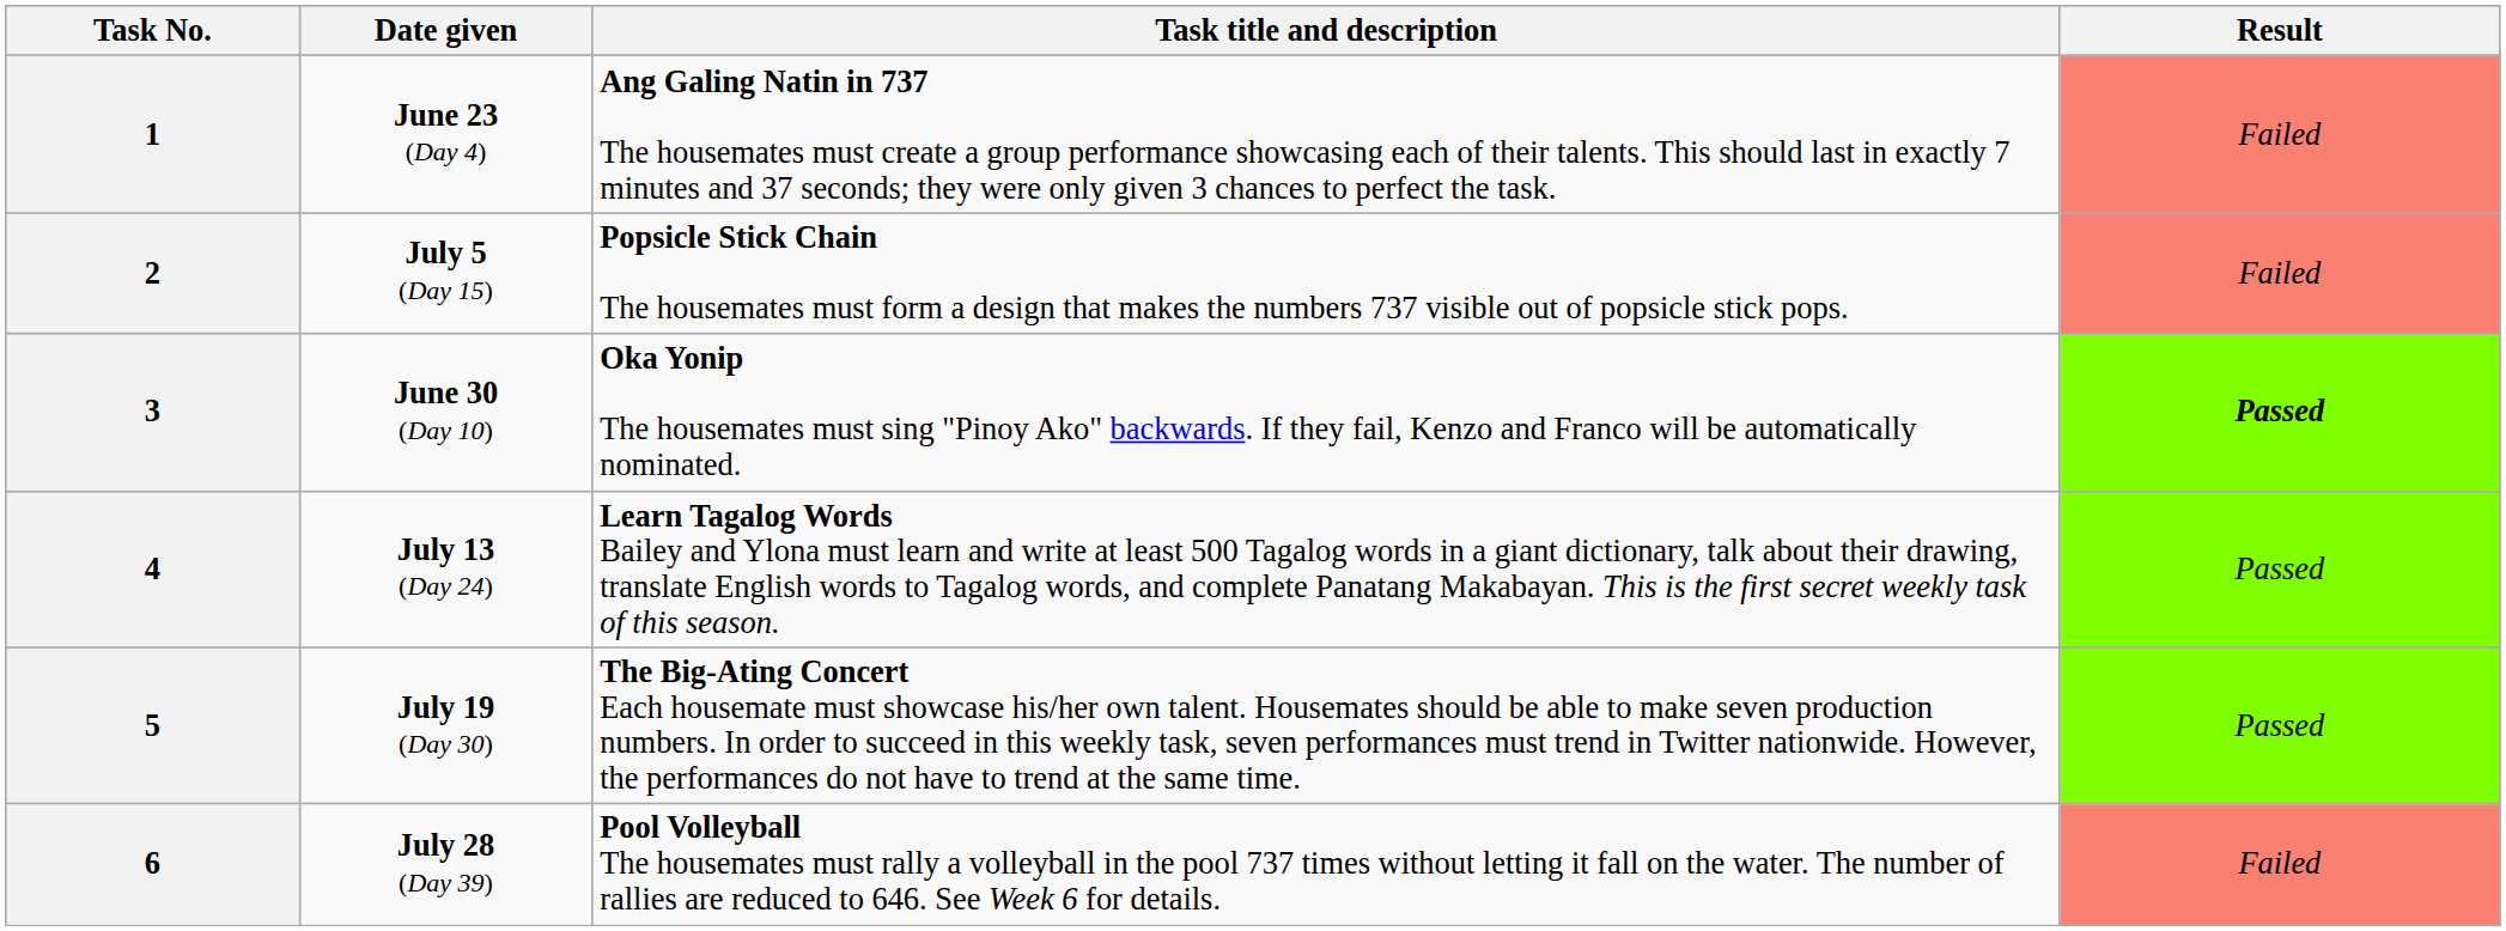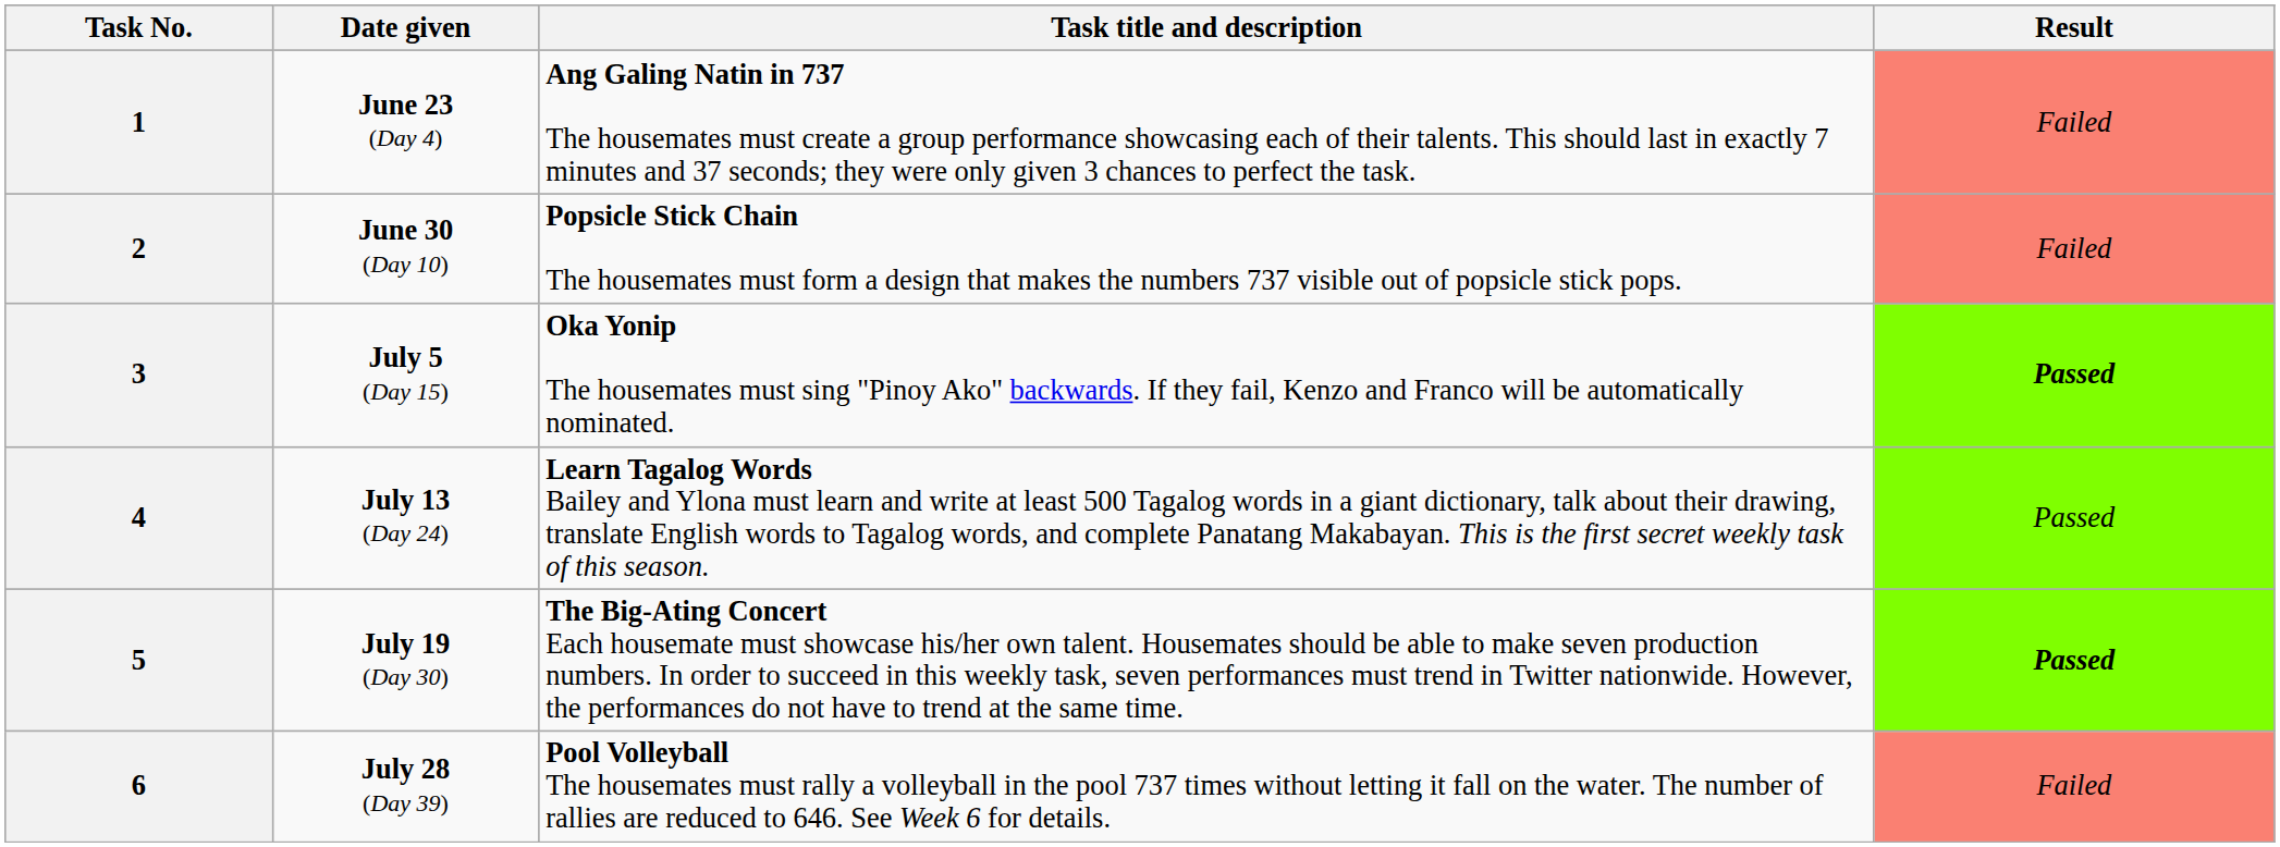2 | Date given: July 5 (Day 15) -> June 30 (Day 10)
3 | Date given: June 30 (Day 10) -> July 5 (Day 15)
5 | Result: normal -> bold
